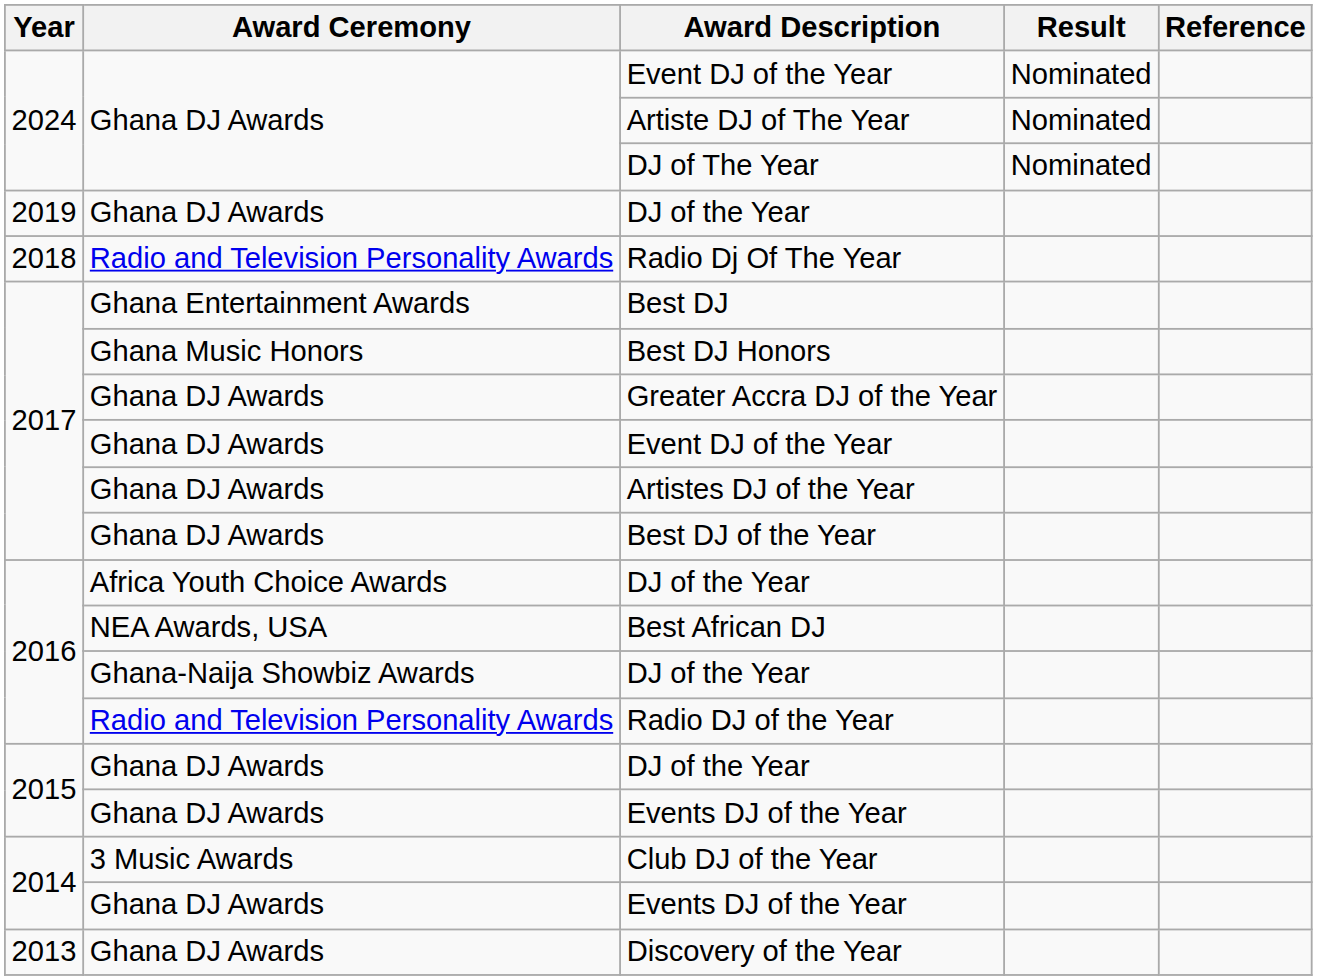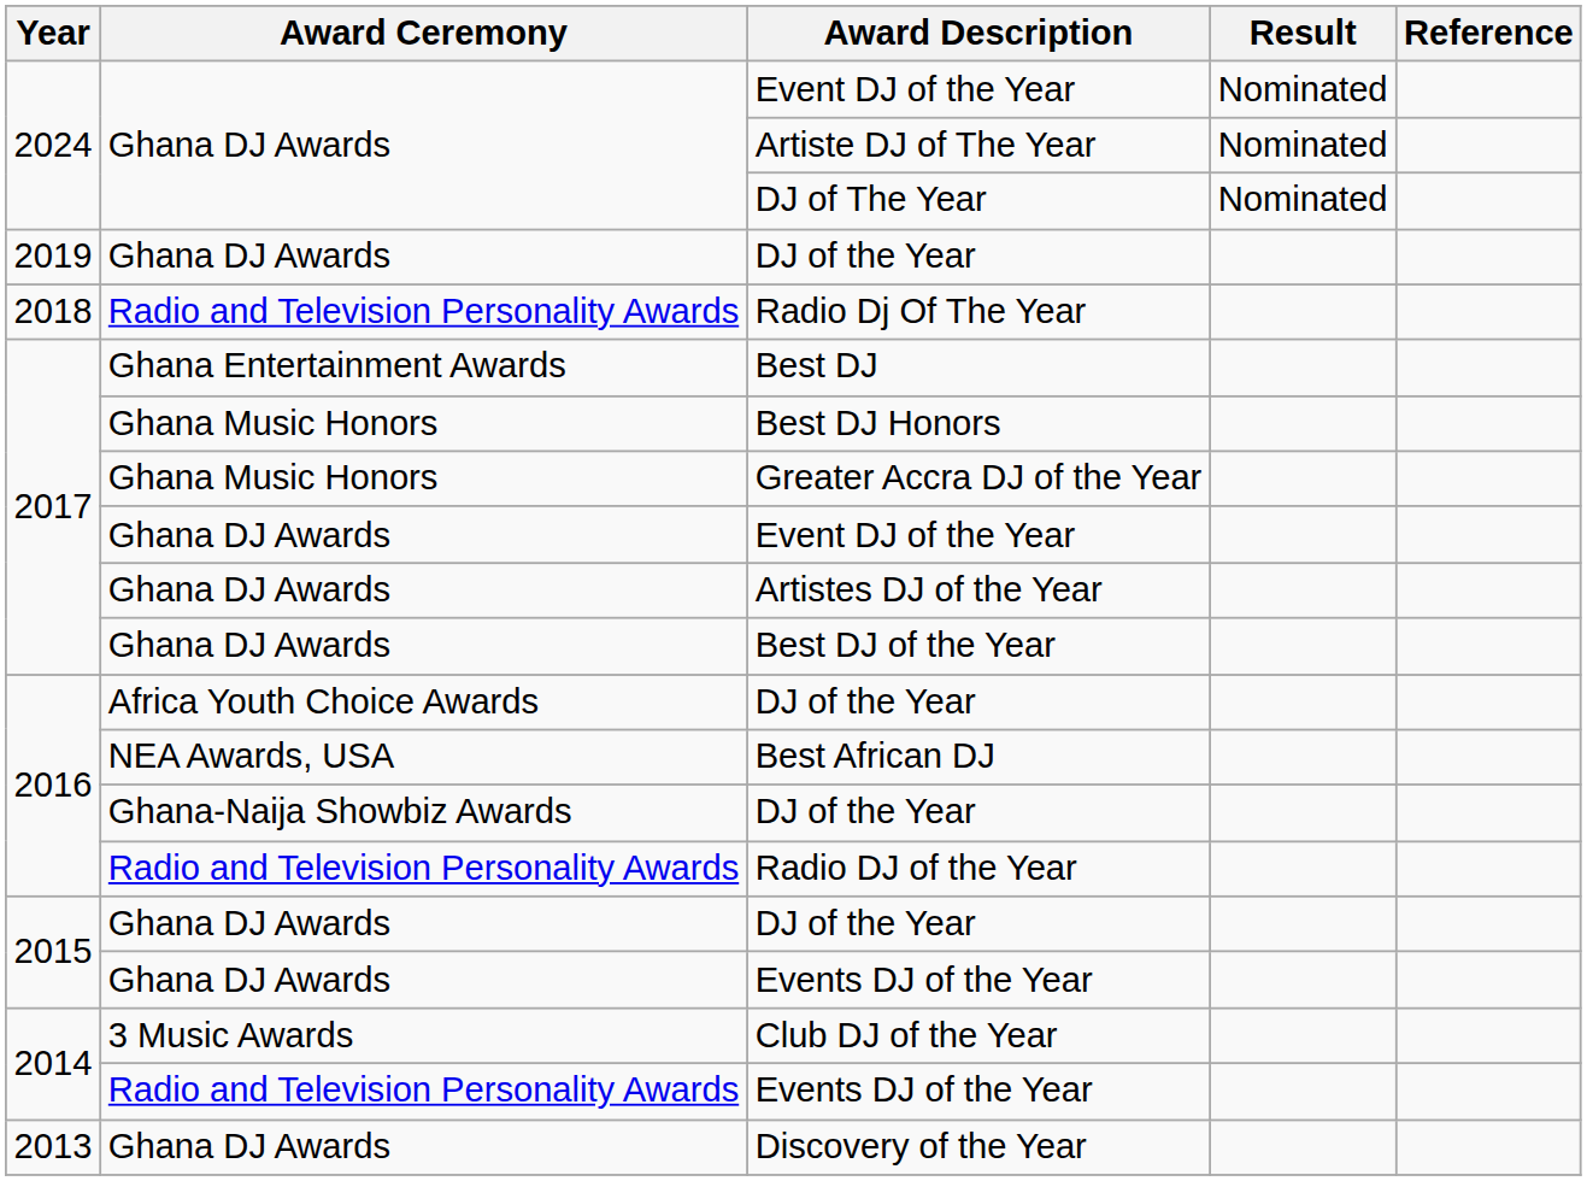Greater Accra DJ of the Year | Award Ceremony: Ghana DJ Awards -> Ghana Music Honors
2014 / Events DJ of the Year | Award Ceremony: Ghana DJ Awards -> Radio and Television Personality Awards
